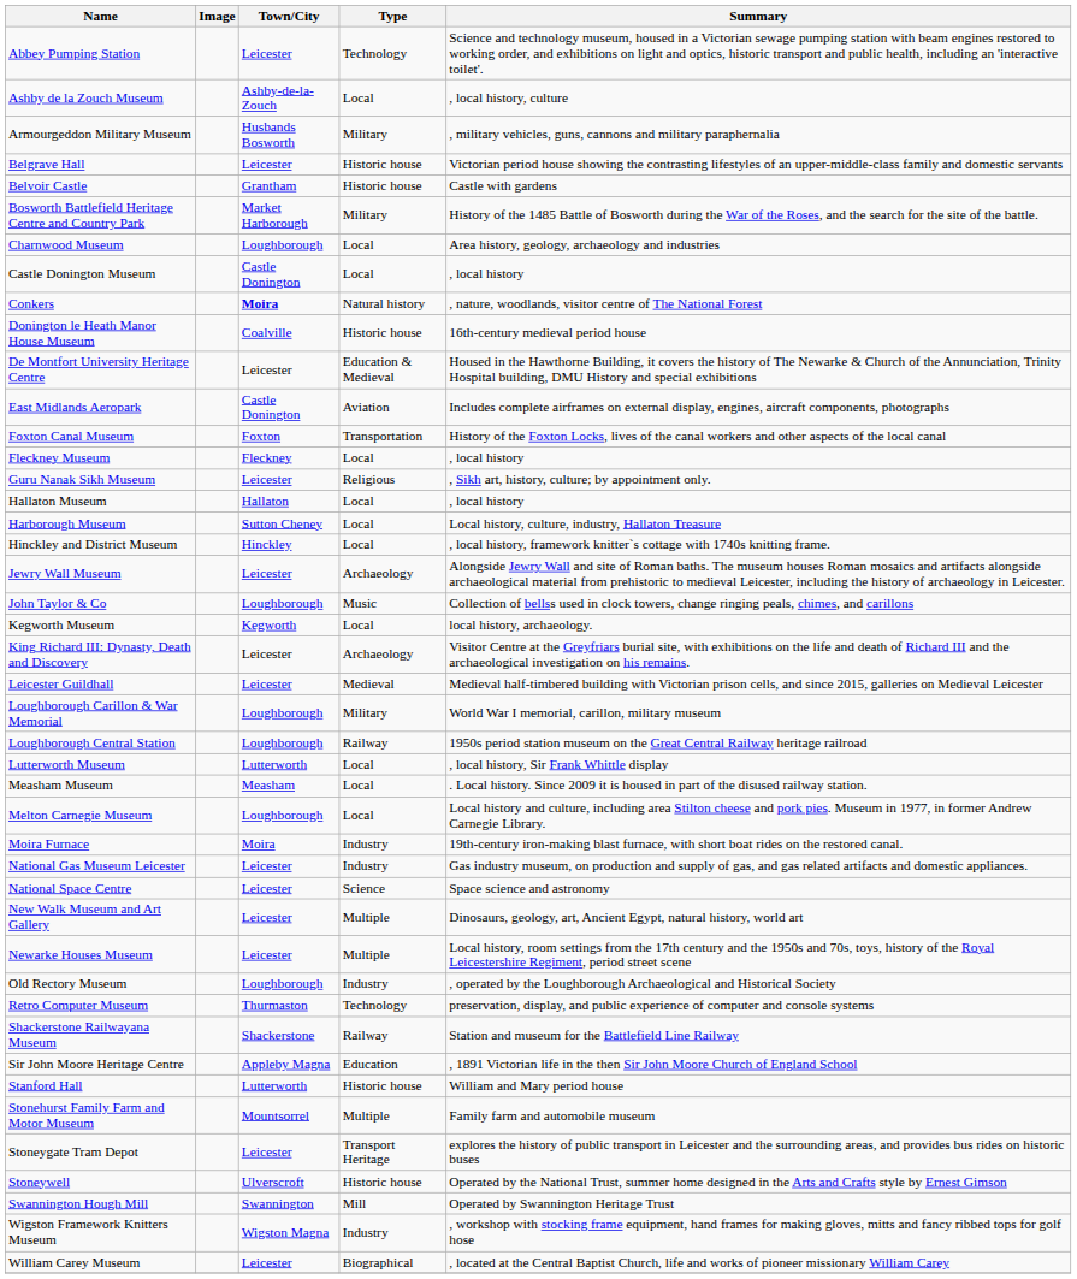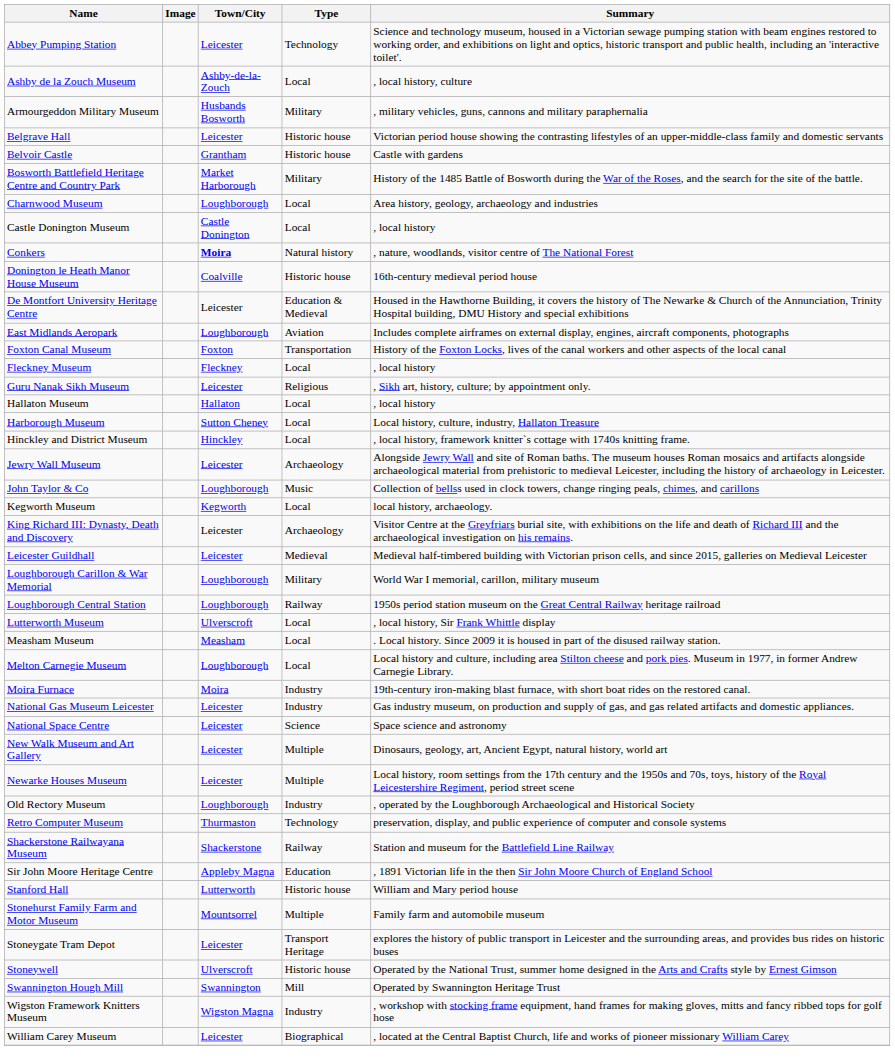East Midlands Aeropark | Town/City: Castle Donington -> Loughborough
Lutterworth Museum | Town/City: Lutterworth -> Ulverscroft
